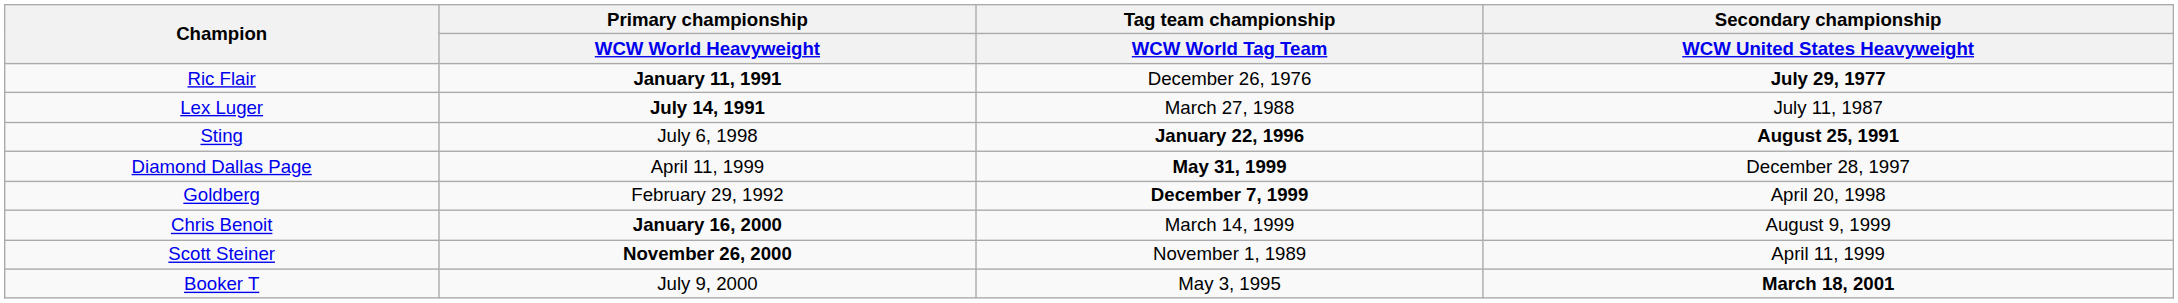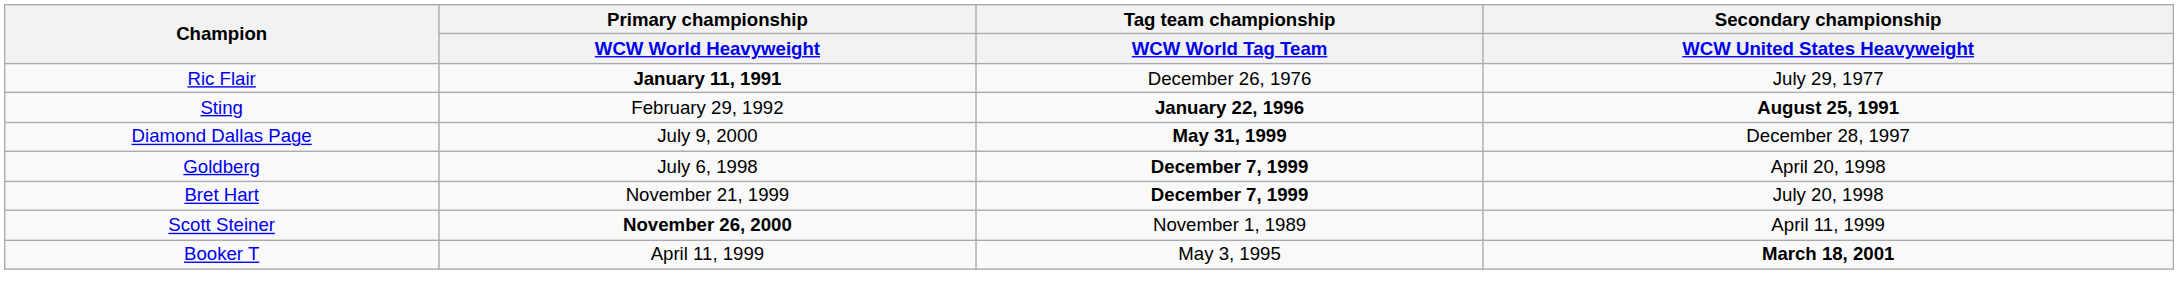Ric Flair | Secondary championship / WCW United States Heavyweight: bold -> normal
- row: Lex Luger | July 14, 1991 | March 27, 1988 | July 11, 1987
Sting | Primary championship / WCW World Heavyweight: July 6, 1998 -> February 29, 1992
Diamond Dallas Page | Primary championship / WCW World Heavyweight: April 11, 1999 -> July 9, 2000
Goldberg | Primary championship / WCW World Heavyweight: February 29, 1992 -> July 6, 1998
+ row: Bret Hart | November 21, 1999 | December 7, 1999 | July 20, 1998
- row: Chris Benoit | January 16, 2000 | March 14, 1999 | August 9, 1999
Booker T | Primary championship / WCW World Heavyweight: July 9, 2000 -> April 11, 1999
